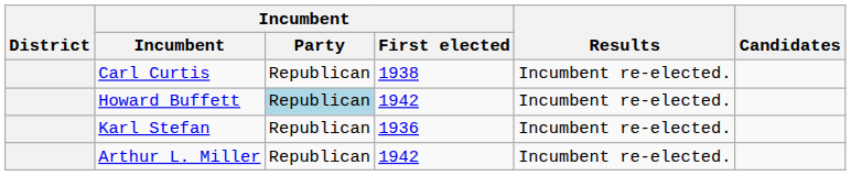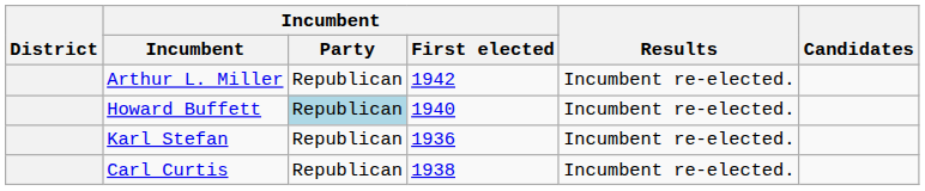rows swapped: Carl Curtis <-> Arthur L. Miller
Howard Buffett | Incumbent / First elected: 1942 -> 1940
